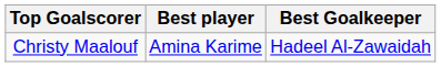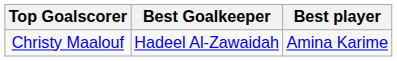columns swapped: Best player <-> Best Goalkeeper
